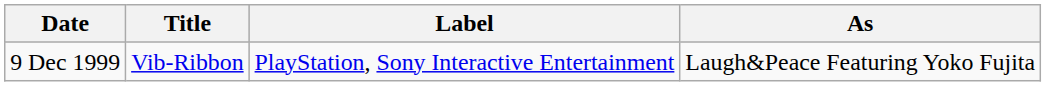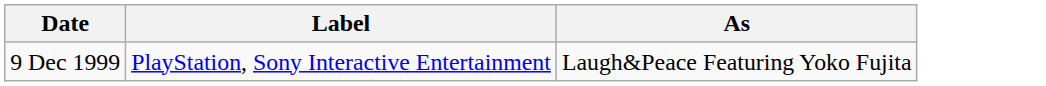- column: Title | Vib-Ribbon
